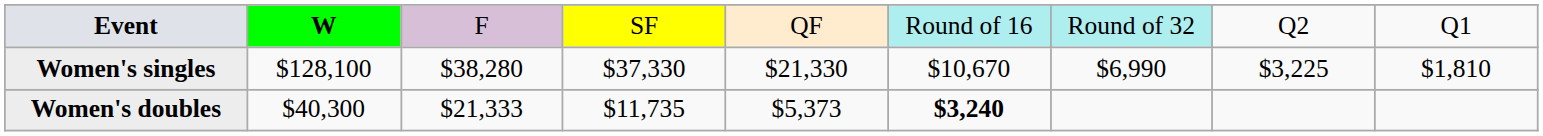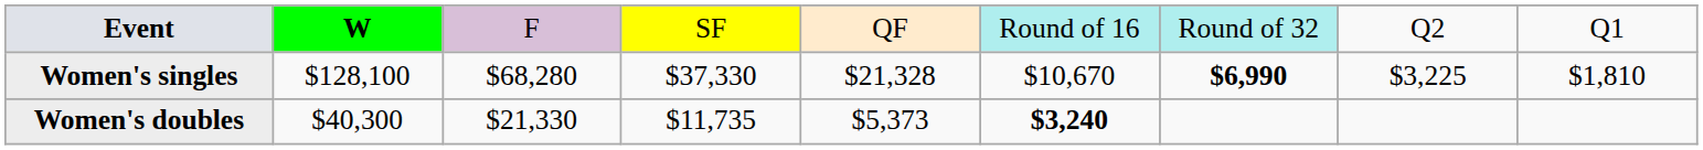Women's singles | column 3: $38,280 -> $68,280
Women's singles | column 5: $21,330 -> $21,328
Women's singles | column 7: normal -> bold
Women's doubles | column 3: $21,333 -> $21,330
